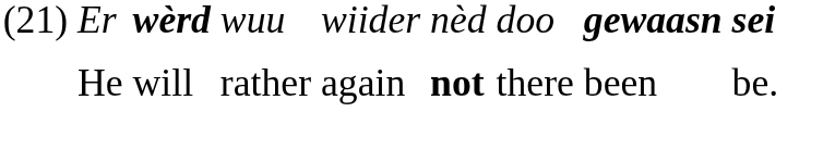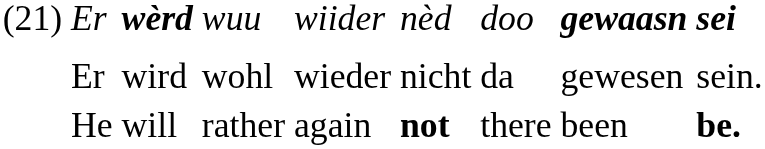+ row: Er | wird | wohl | wieder | nicht | da | gewesen | sein.
He | column 9: normal -> bold
